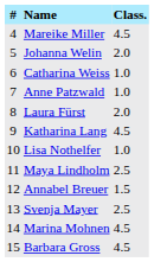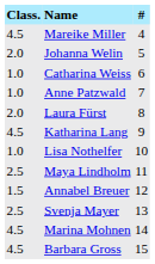columns swapped: # <-> Class.
